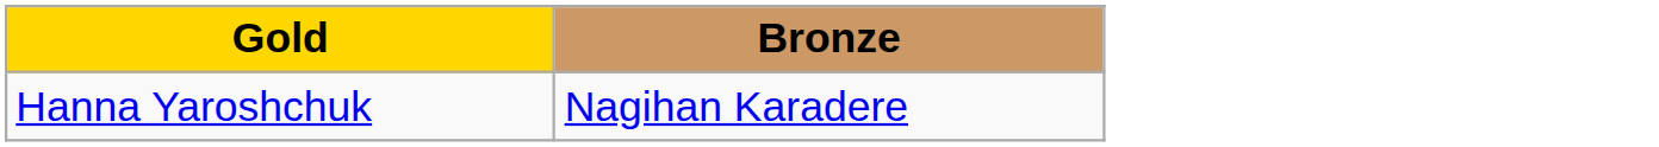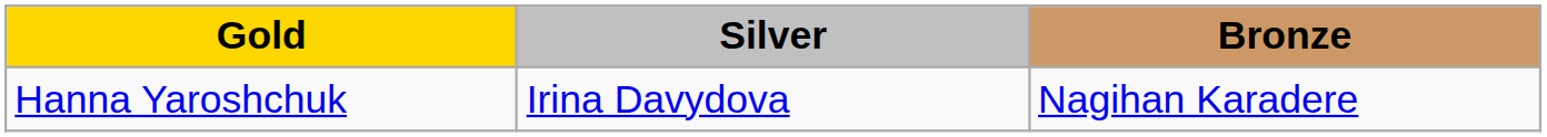+ column: Silver | Irina Davydova
